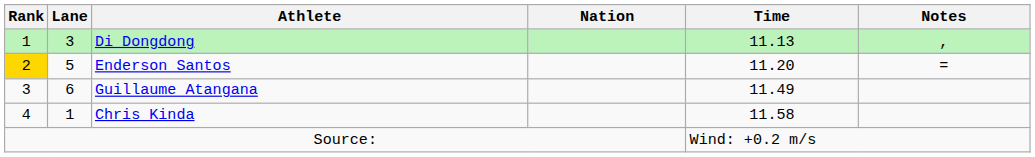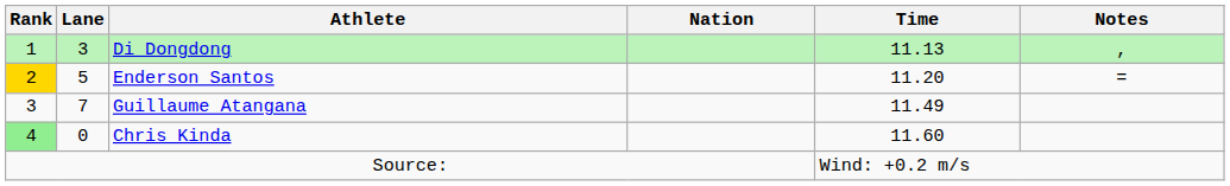Guillaume Atangana | Lane: 6 -> 7
Chris Kinda | Rank: no background -> lightgreen background
Chris Kinda | Lane: 1 -> 0
Chris Kinda | Time: 11.58 -> 11.60
